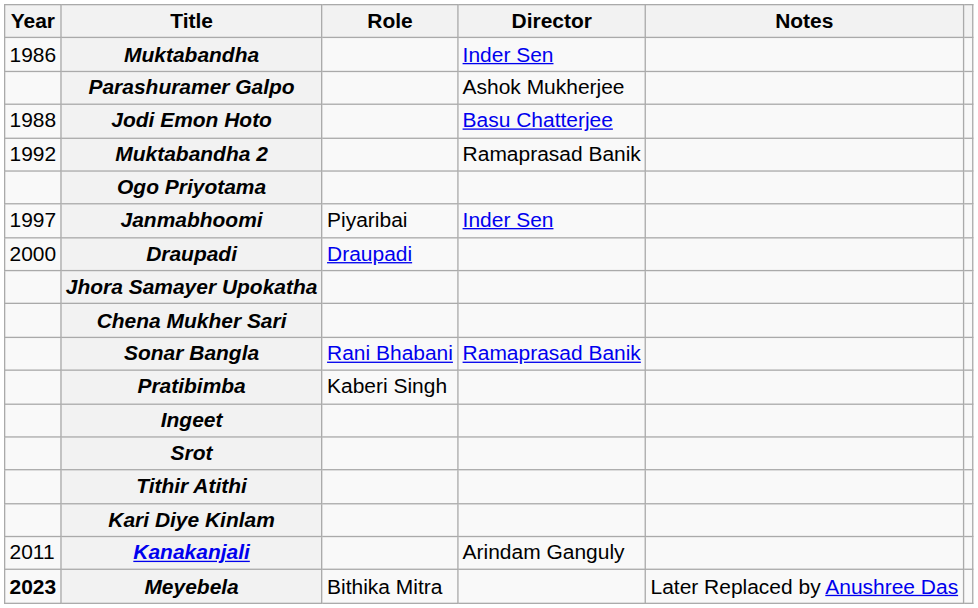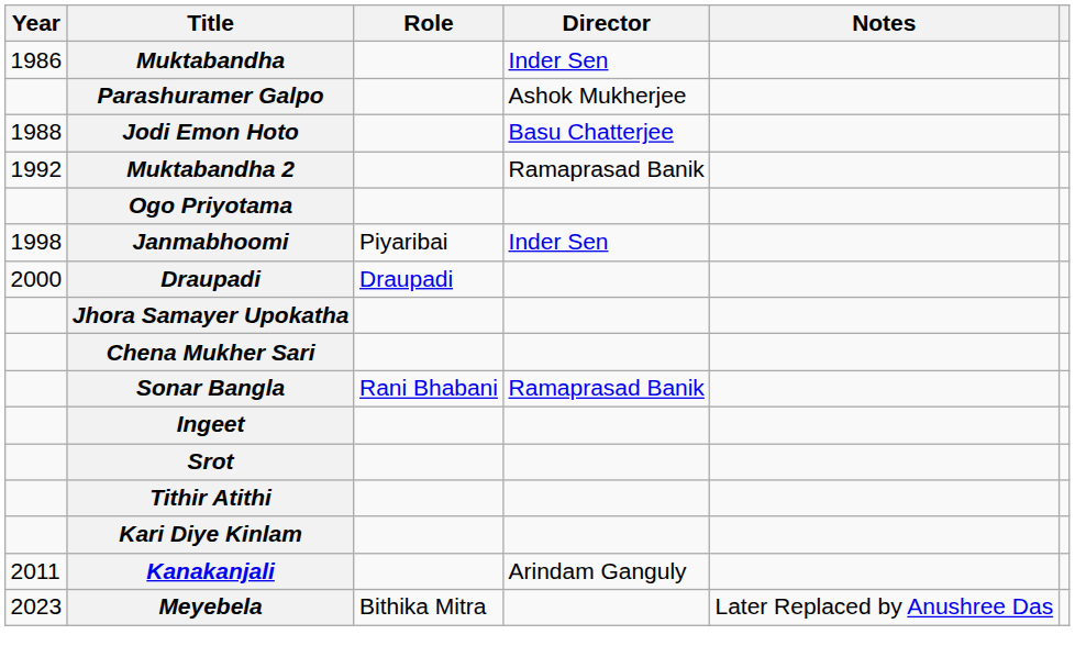Janmabhoomi | Year: 1997 -> 1998
- row: Pratibimba | Kaberi Singh
Meyebela | Year: bold -> normal
